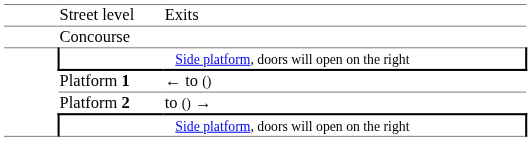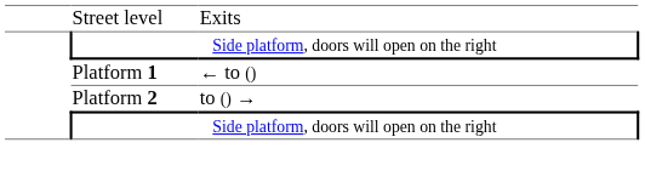- row: Concourse
